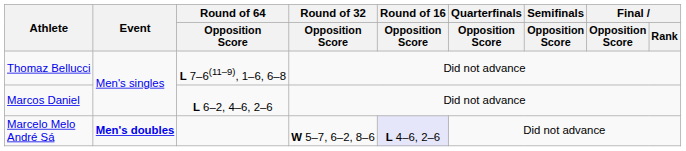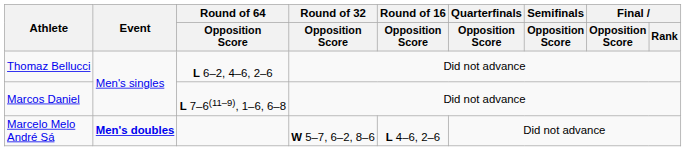Thomaz Bellucci | Round of 64 / Opposition Score: L 7–6(11–9), 1–6, 6–8 -> L 6–2, 4–6, 2–6
Marcos Daniel | Round of 64 / Opposition Score: L 6–2, 4–6, 2–6 -> L 7–6(11–9), 1–6, 6–8
Marcelo Melo André Sá | Round of 16 / Opposition Score: lavender background -> no background
